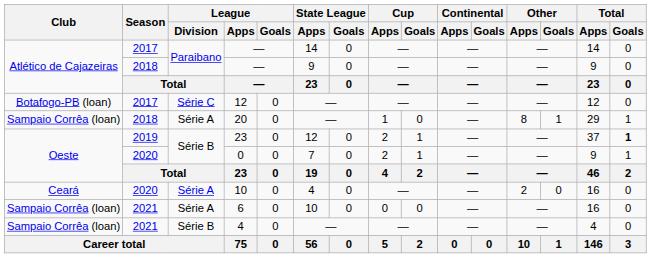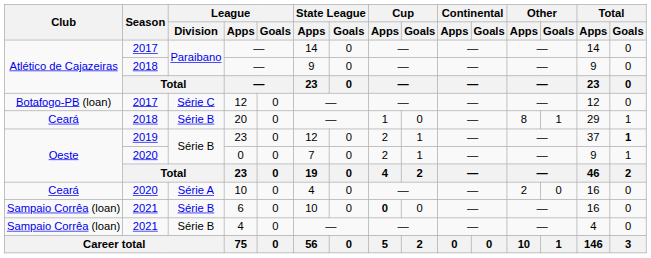20 | Club: Sampaio Corrêa (loan) -> Ceará
20 | League / Division: Série A -> Série B
6 | League / Division: Série A -> Série B
6 | Cup / Apps: normal -> bold
